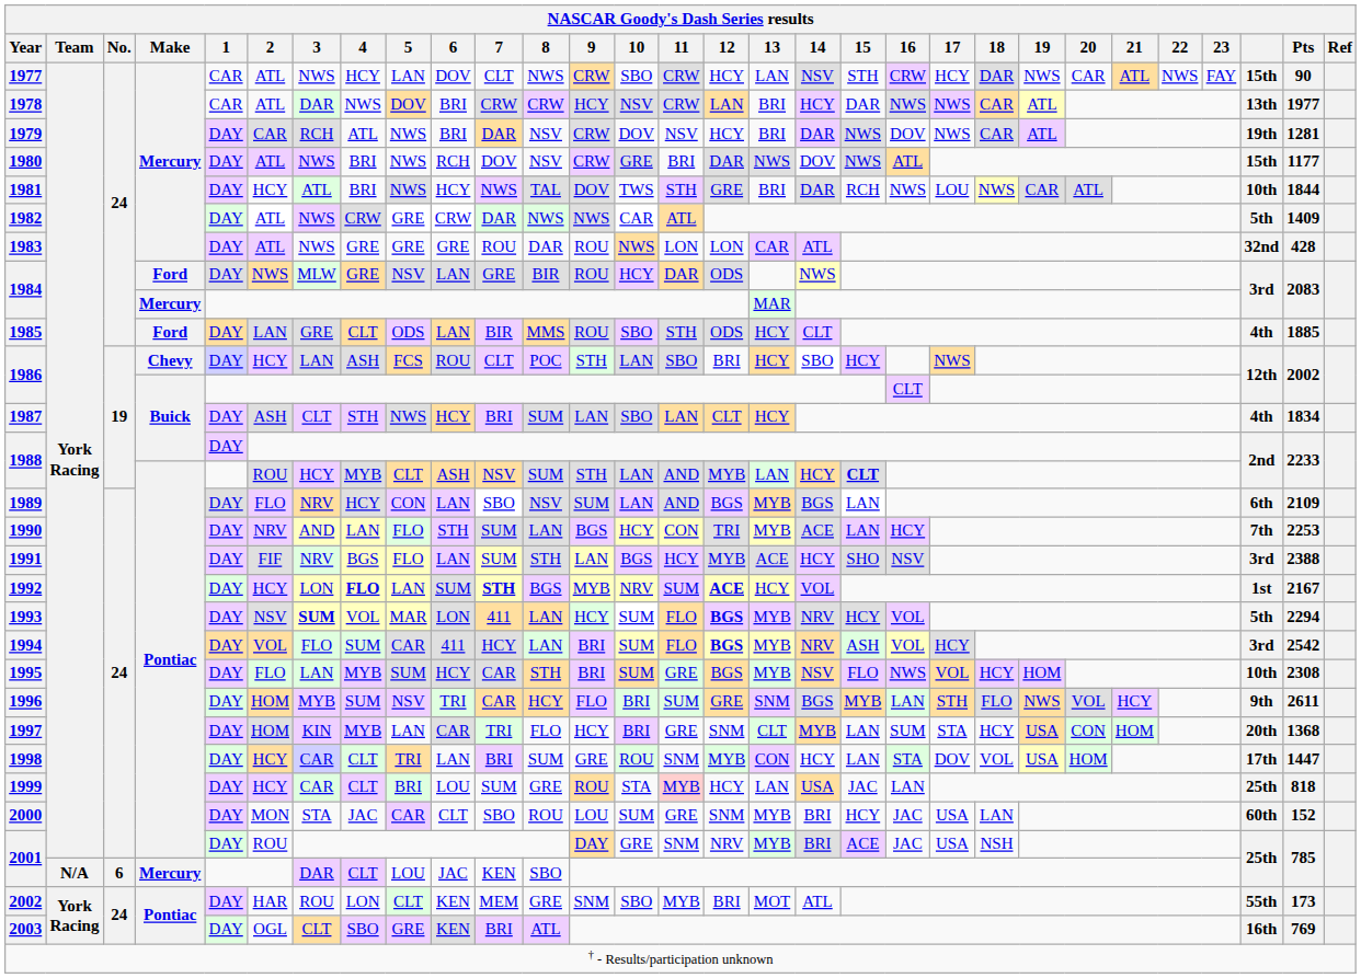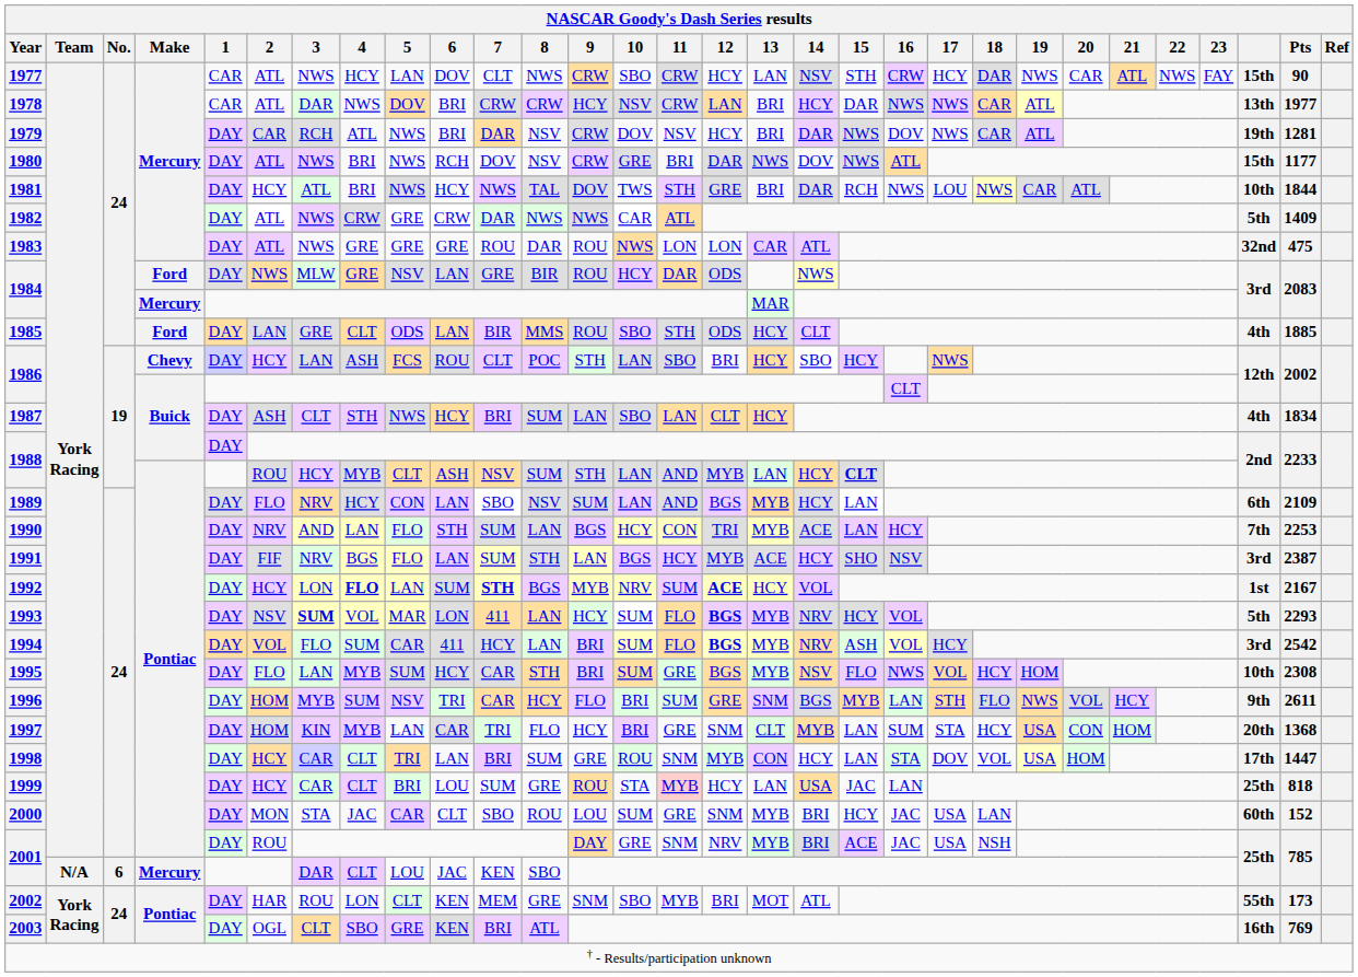1983 | NASCAR Goody's Dash Series results / Pts: 428 -> 475
1989 | NASCAR Goody's Dash Series results / 14: BGS -> HCY
1991 | NASCAR Goody's Dash Series results / Pts: 2388 -> 2387
1993 | NASCAR Goody's Dash Series results / Pts: 2294 -> 2293
